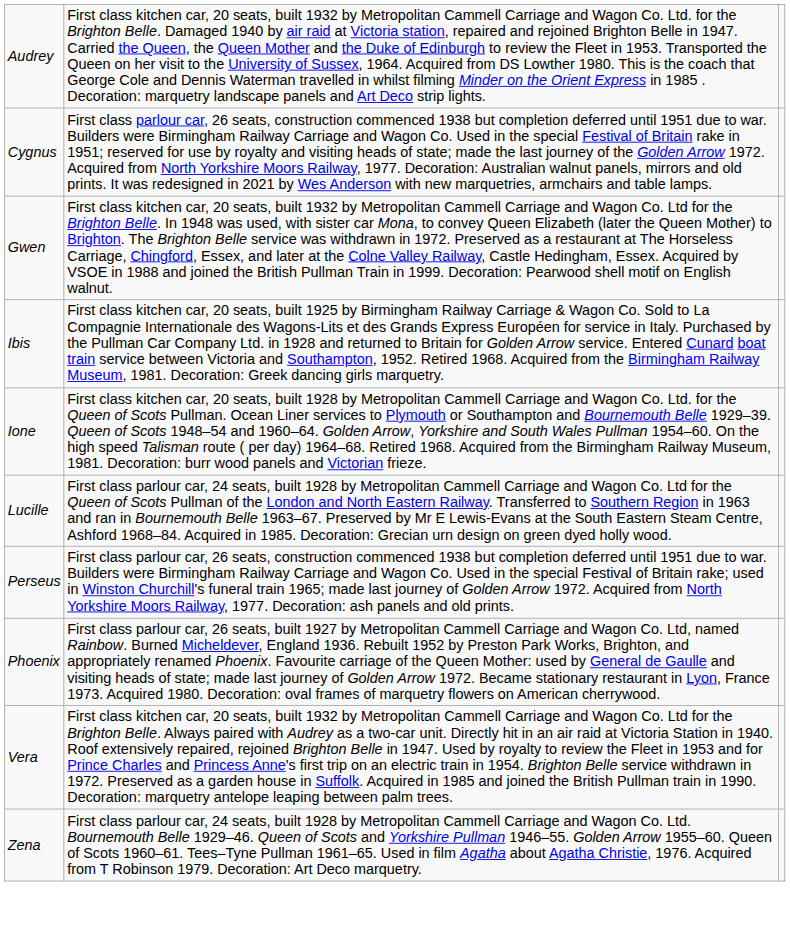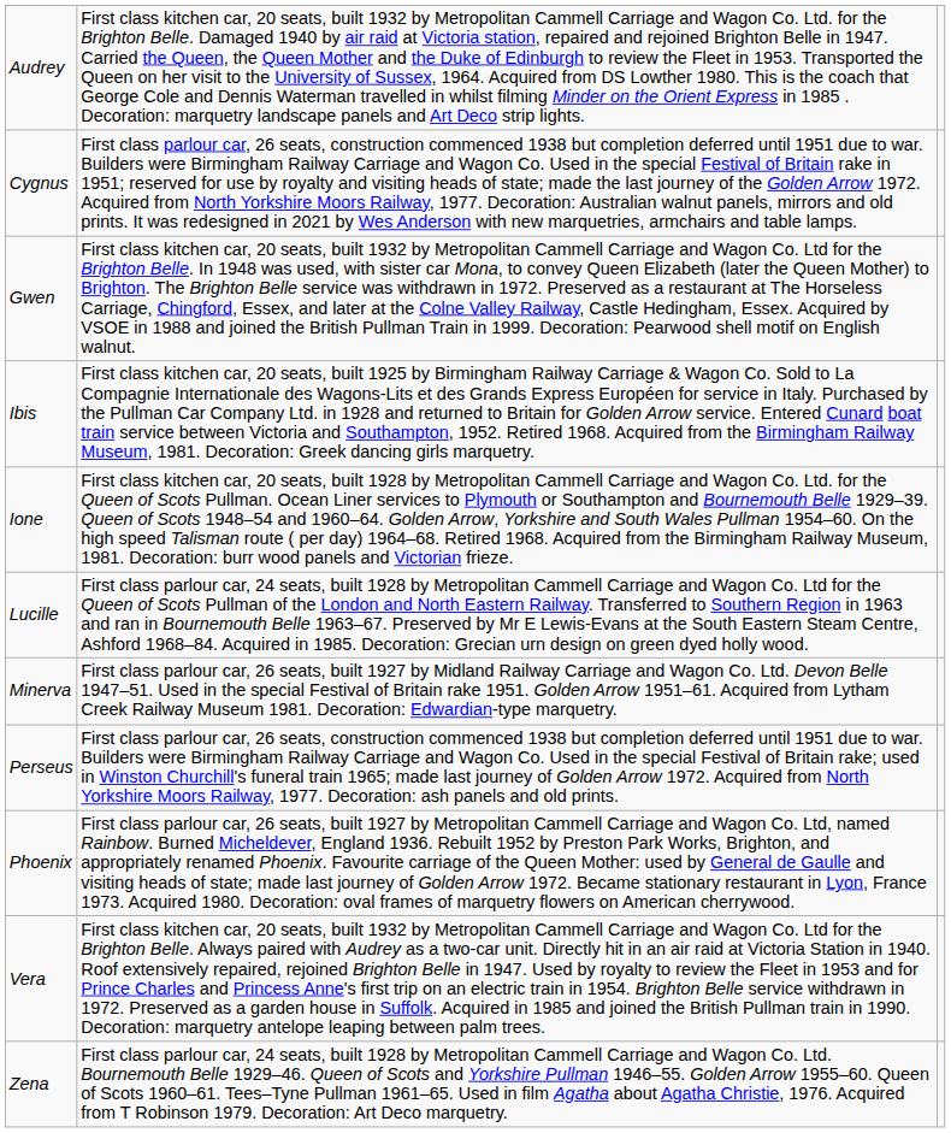+ row: Minerva | First class parlour car, 26 seats, built 1927 by Midland Railway Carriage and Wagon Co. Ltd. Devon Belle 1947–51. Used in the special Festival of Britain rake 1951. Golden Arrow 1951–61. Acquired from Lytham Creek Railway Museum 1981. Decoration: Edwardian-type marquetry.
